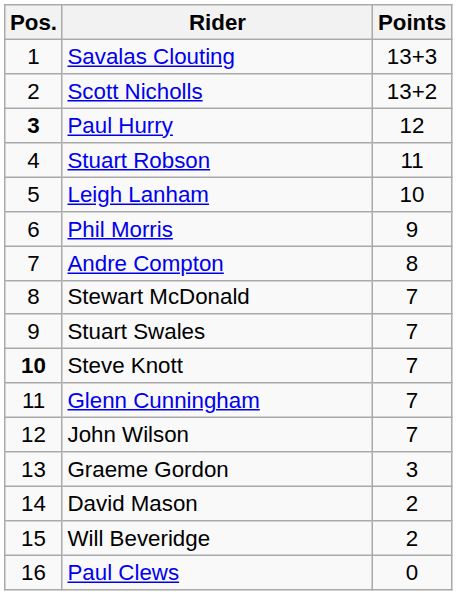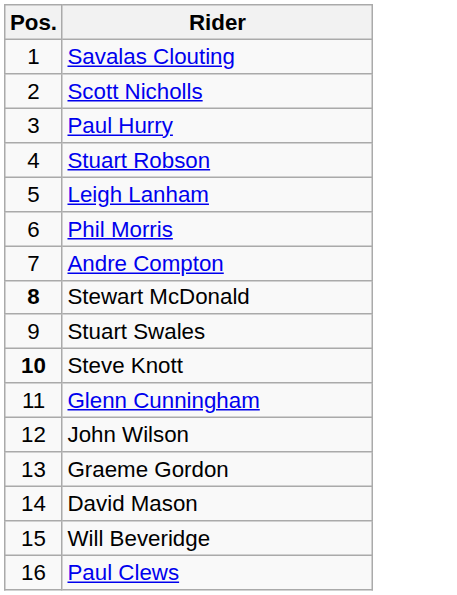- column: Points | 13+3 | 13+2 | 12 | 11 | 10 | 9 | 8 | 7 | 7 | 7 | 7 | 7 | 3 | 2 | 2 | 0
Paul Hurry | Pos.: bold -> normal
Stewart McDonald | Pos.: normal -> bold
